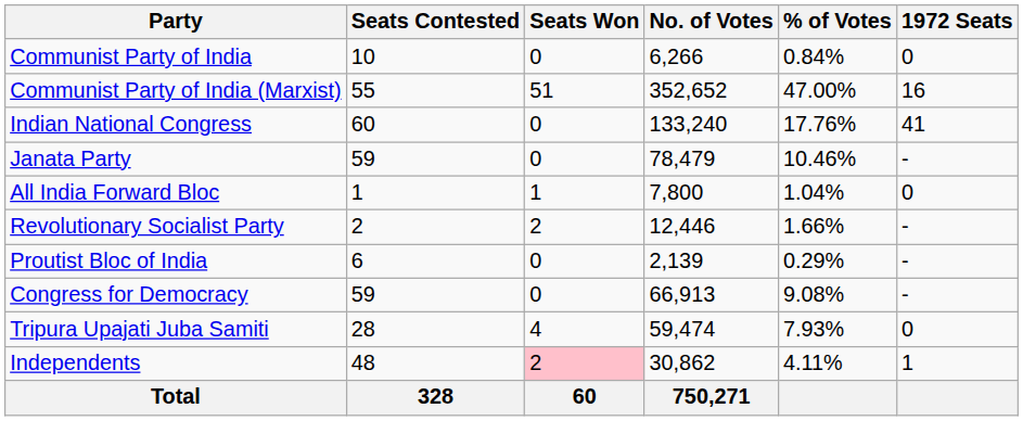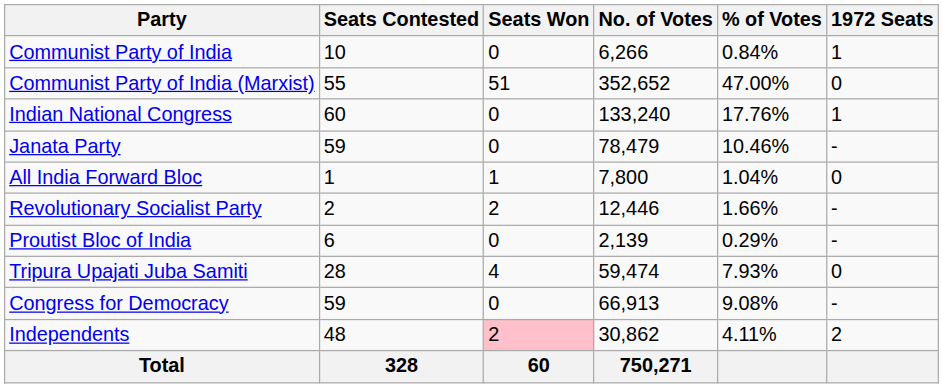Communist Party of India | 1972 Seats: 0 -> 1
Communist Party of India (Marxist) | 1972 Seats: 16 -> 0
Indian National Congress | 1972 Seats: 41 -> 1
rows swapped: Congress for Democracy <-> Tripura Upajati Juba Samiti
Independents | 1972 Seats: 1 -> 2
